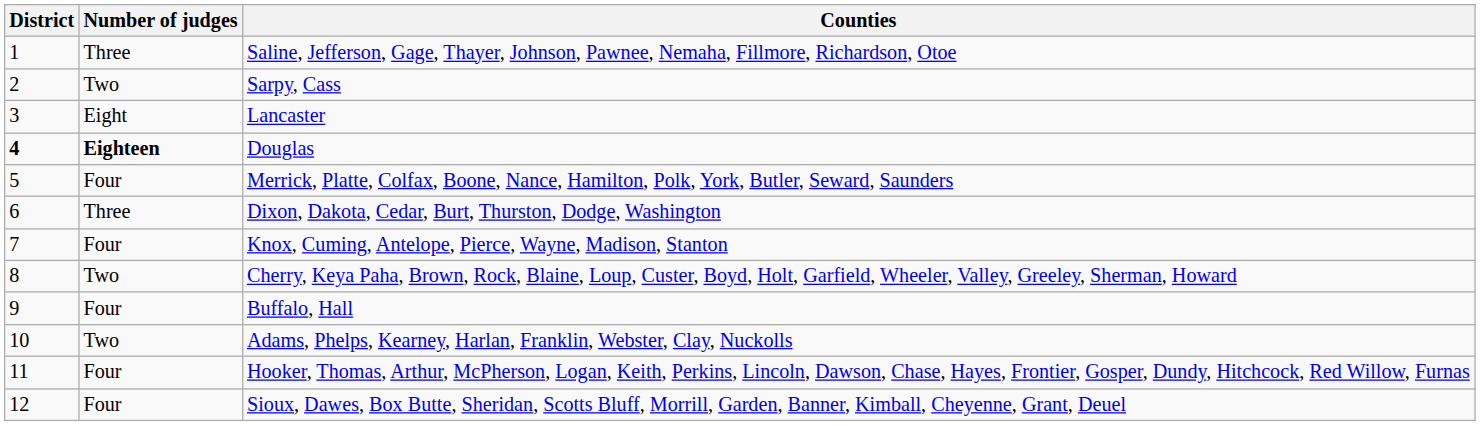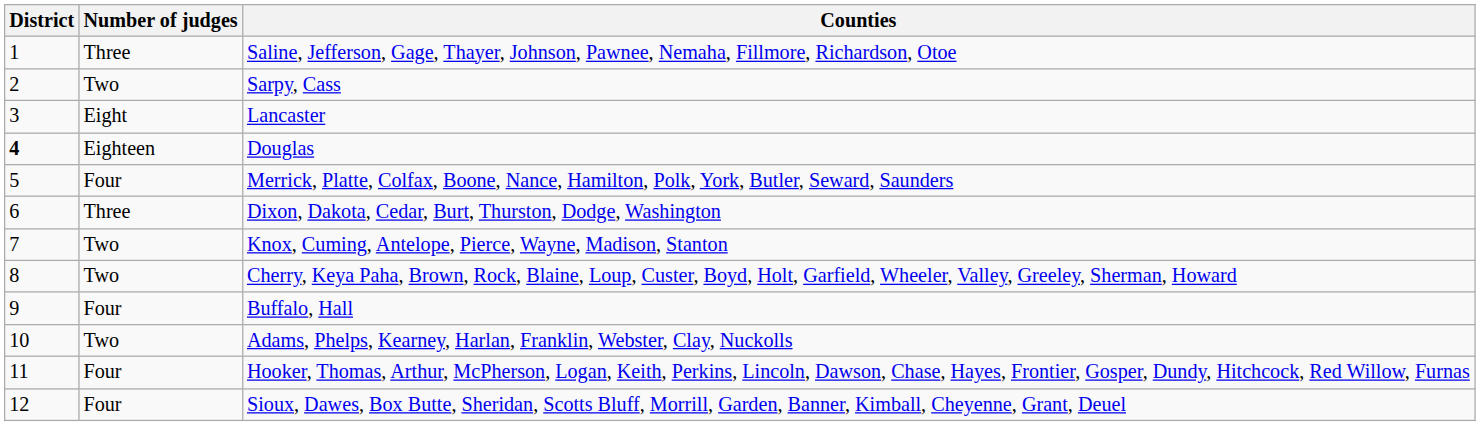Douglas | Number of judges: bold -> normal
Knox, Cuming, Antelope, Pierce, Wayne, Madison, Stanton | Number of judges: Four -> Two
